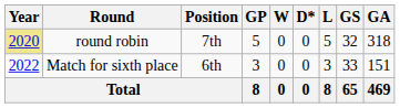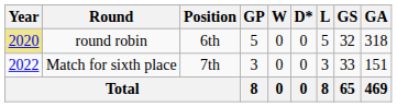round robin | Position: 7th -> 6th
Match for sixth place | Position: 6th -> 7th
